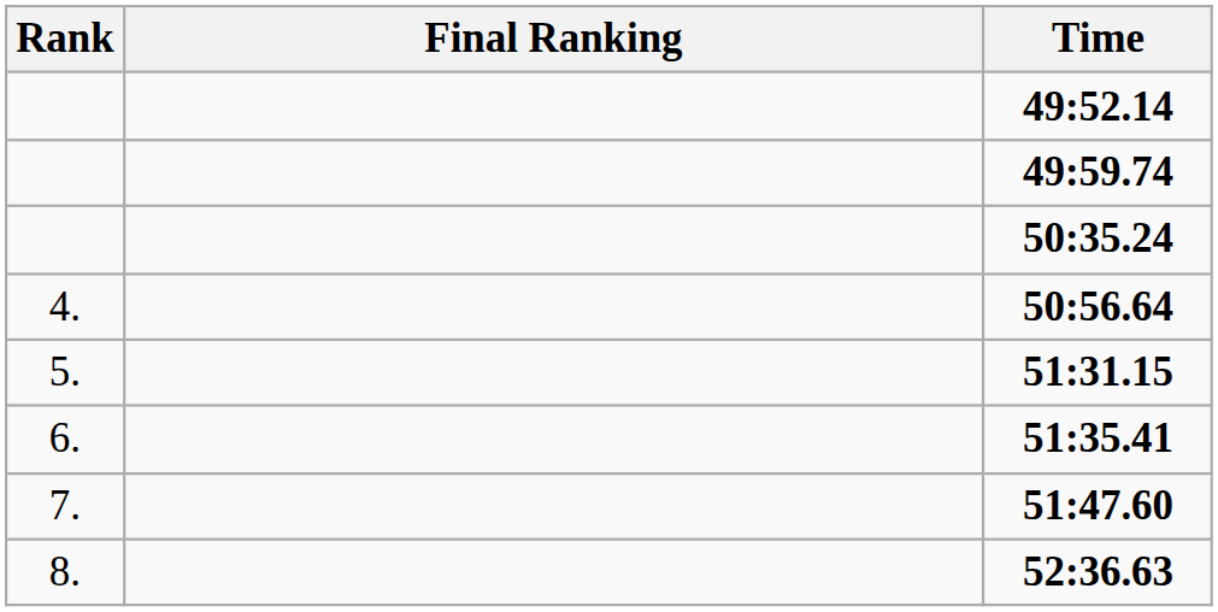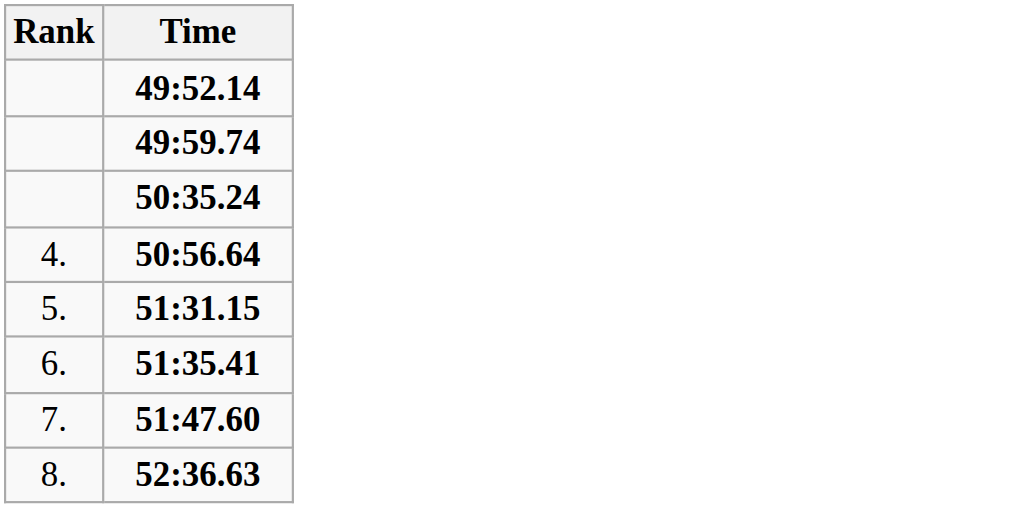- column: Final Ranking
